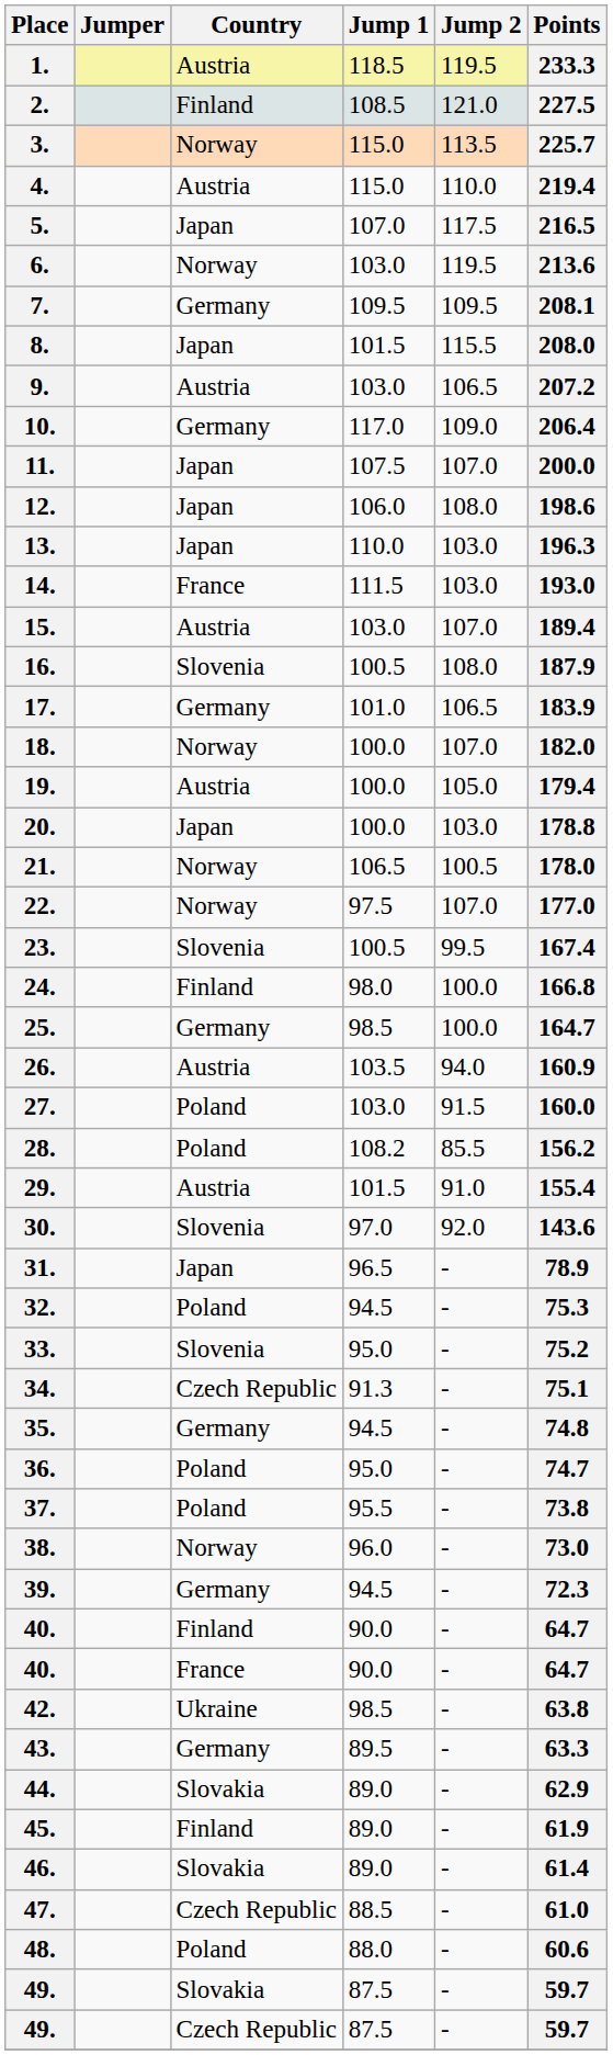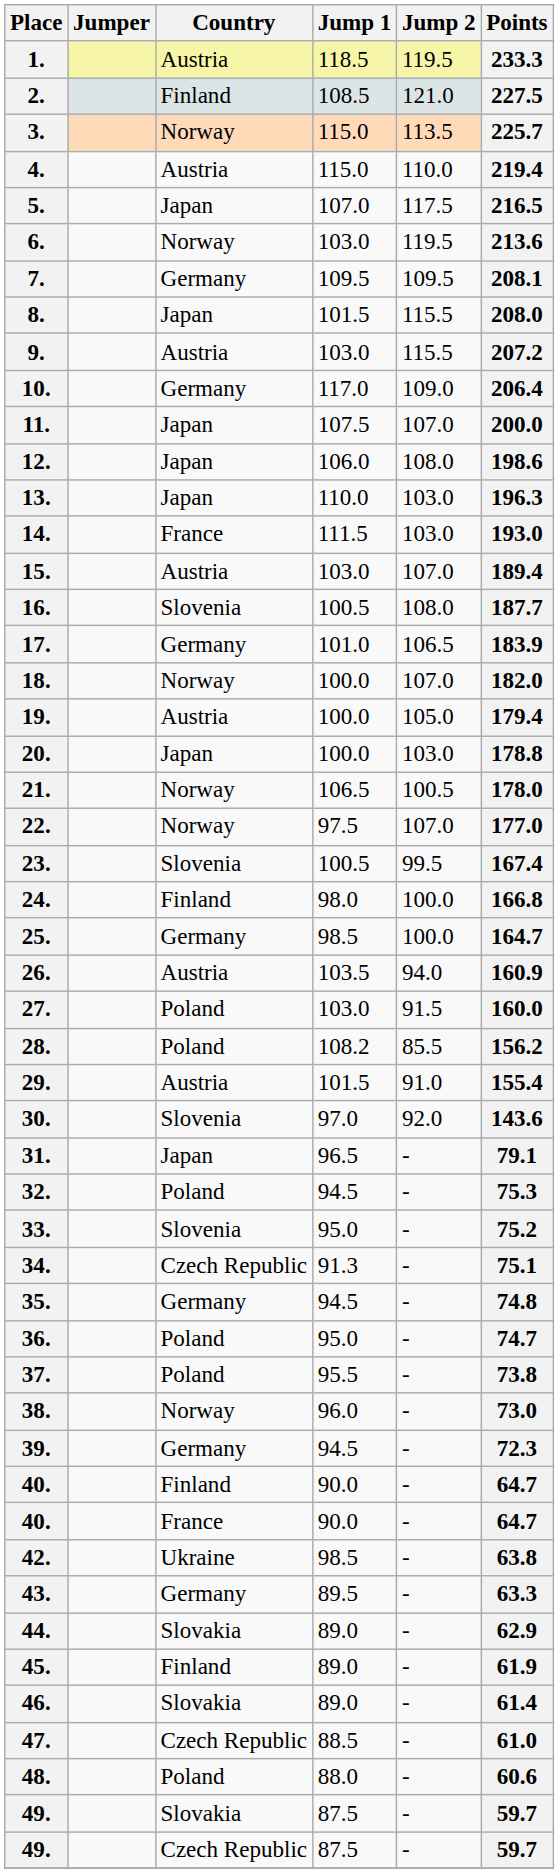9. | Jump 2: 106.5 -> 115.5
16. | Points: 187.9 -> 187.7
31. | Points: 78.9 -> 79.1
